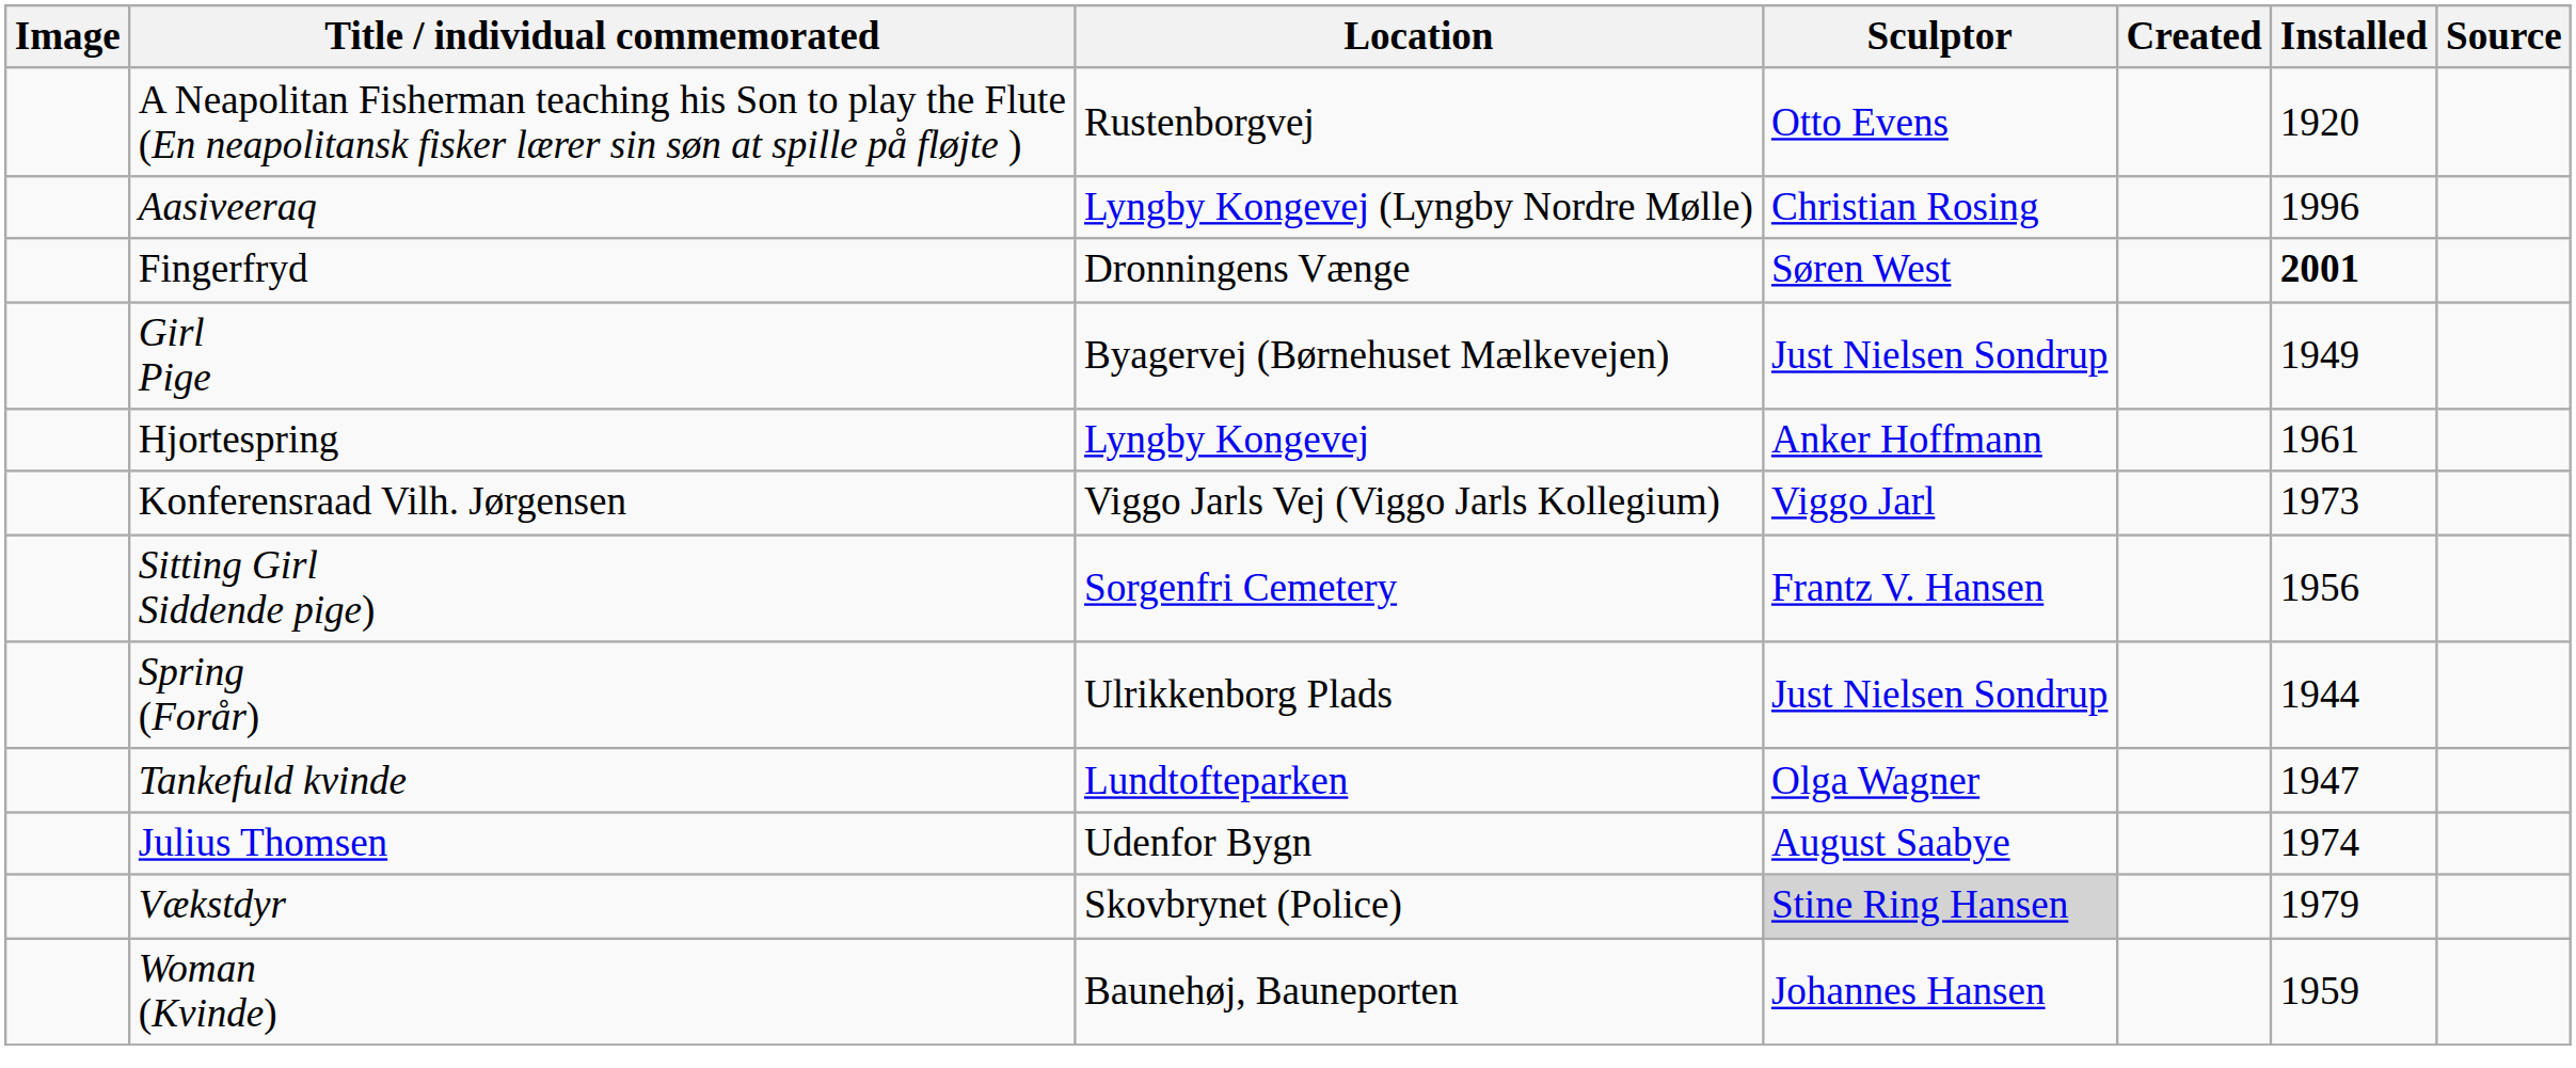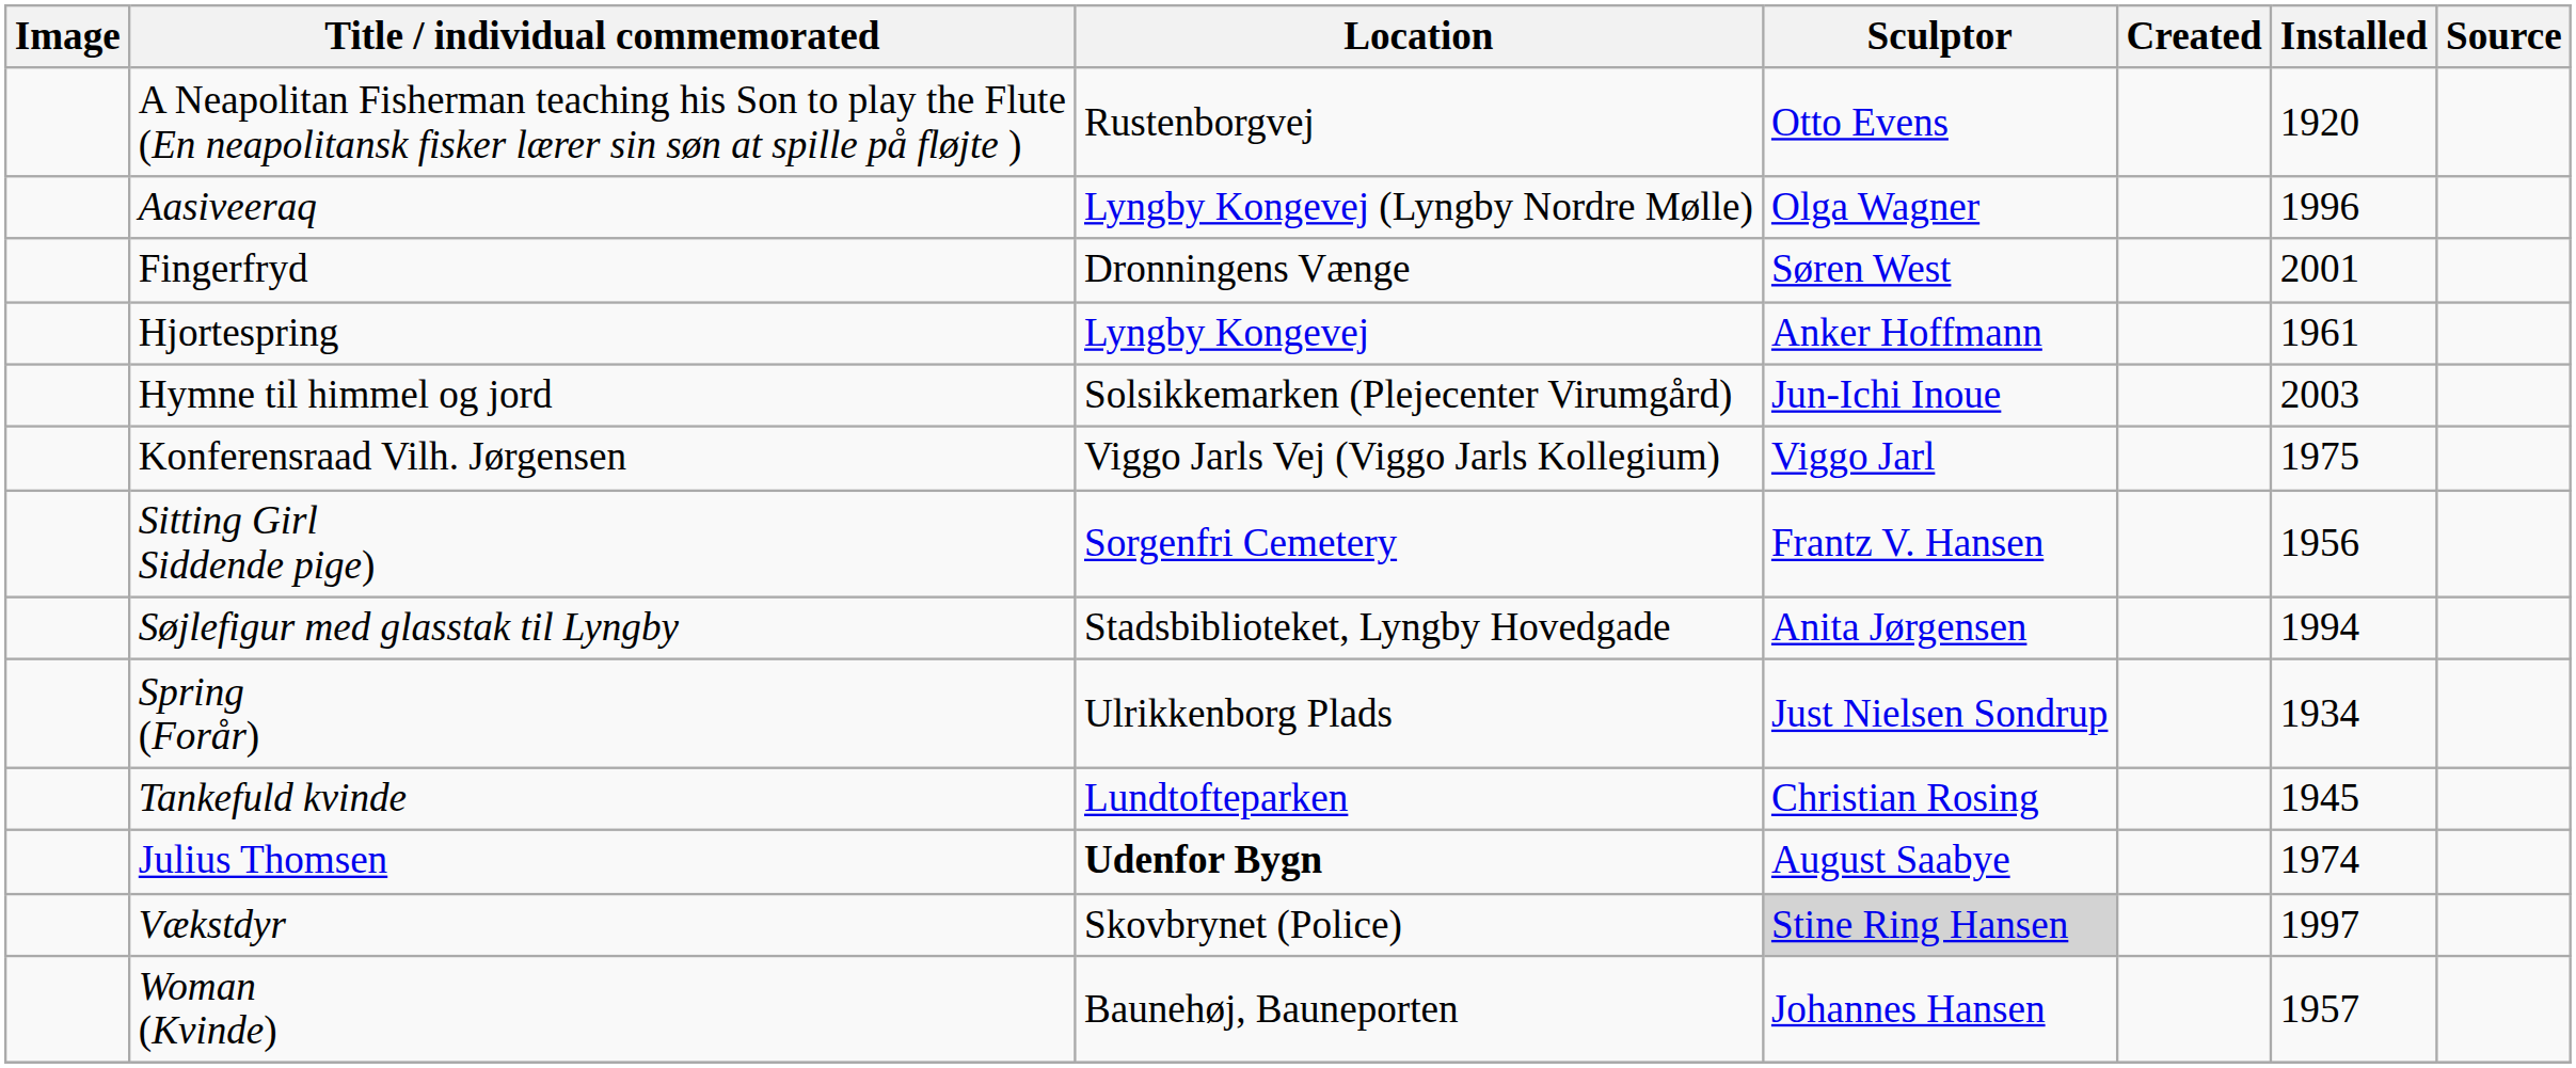Aasiveeraq | Sculptor: Christian Rosing -> Olga Wagner
Fingerfryd | Installed: bold -> normal
- row: Girl Pige | Byagervej (Børnehuset Mælkevejen) | Just Nielsen Sondrup | 1949
+ row: Hymne til himmel og jord | Solsikkemarken (Plejecenter Virumgård) | Jun-Ichi Inoue | 2003
Konferensraad Vilh. Jørgensen | Installed: 1973 -> 1975
+ row: Søjlefigur med glasstak til Lyngby | Stadsbiblioteket, Lyngby Hovedgade | Anita Jørgensen | 1994
Spring (Forår) | Installed: 1944 -> 1934
Tankefuld kvinde | Sculptor: Olga Wagner -> Christian Rosing
Tankefuld kvinde | Installed: 1947 -> 1945
Julius Thomsen | Location: normal -> bold
Vækstdyr | Installed: 1979 -> 1997
Woman (Kvinde) | Installed: 1959 -> 1957
